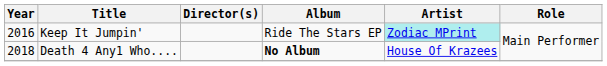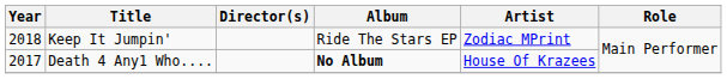Keep It Jumpin' | Year: 2016 -> 2018
Keep It Jumpin' | Artist: paleturquoise background -> no background
Death 4 Any1 Who.... | Year: 2018 -> 2017
